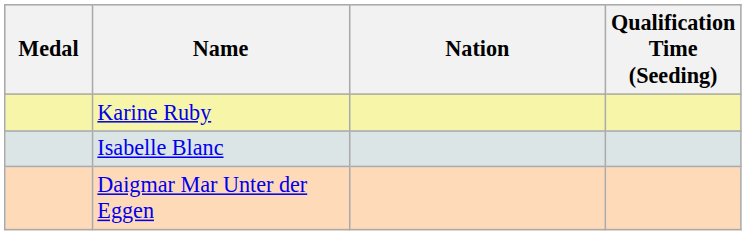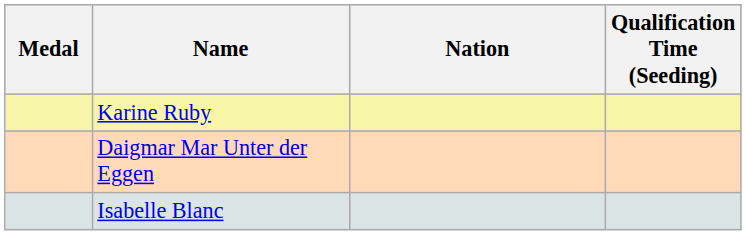rows swapped: Isabelle Blanc <-> Daigmar Mar Unter der Eggen
